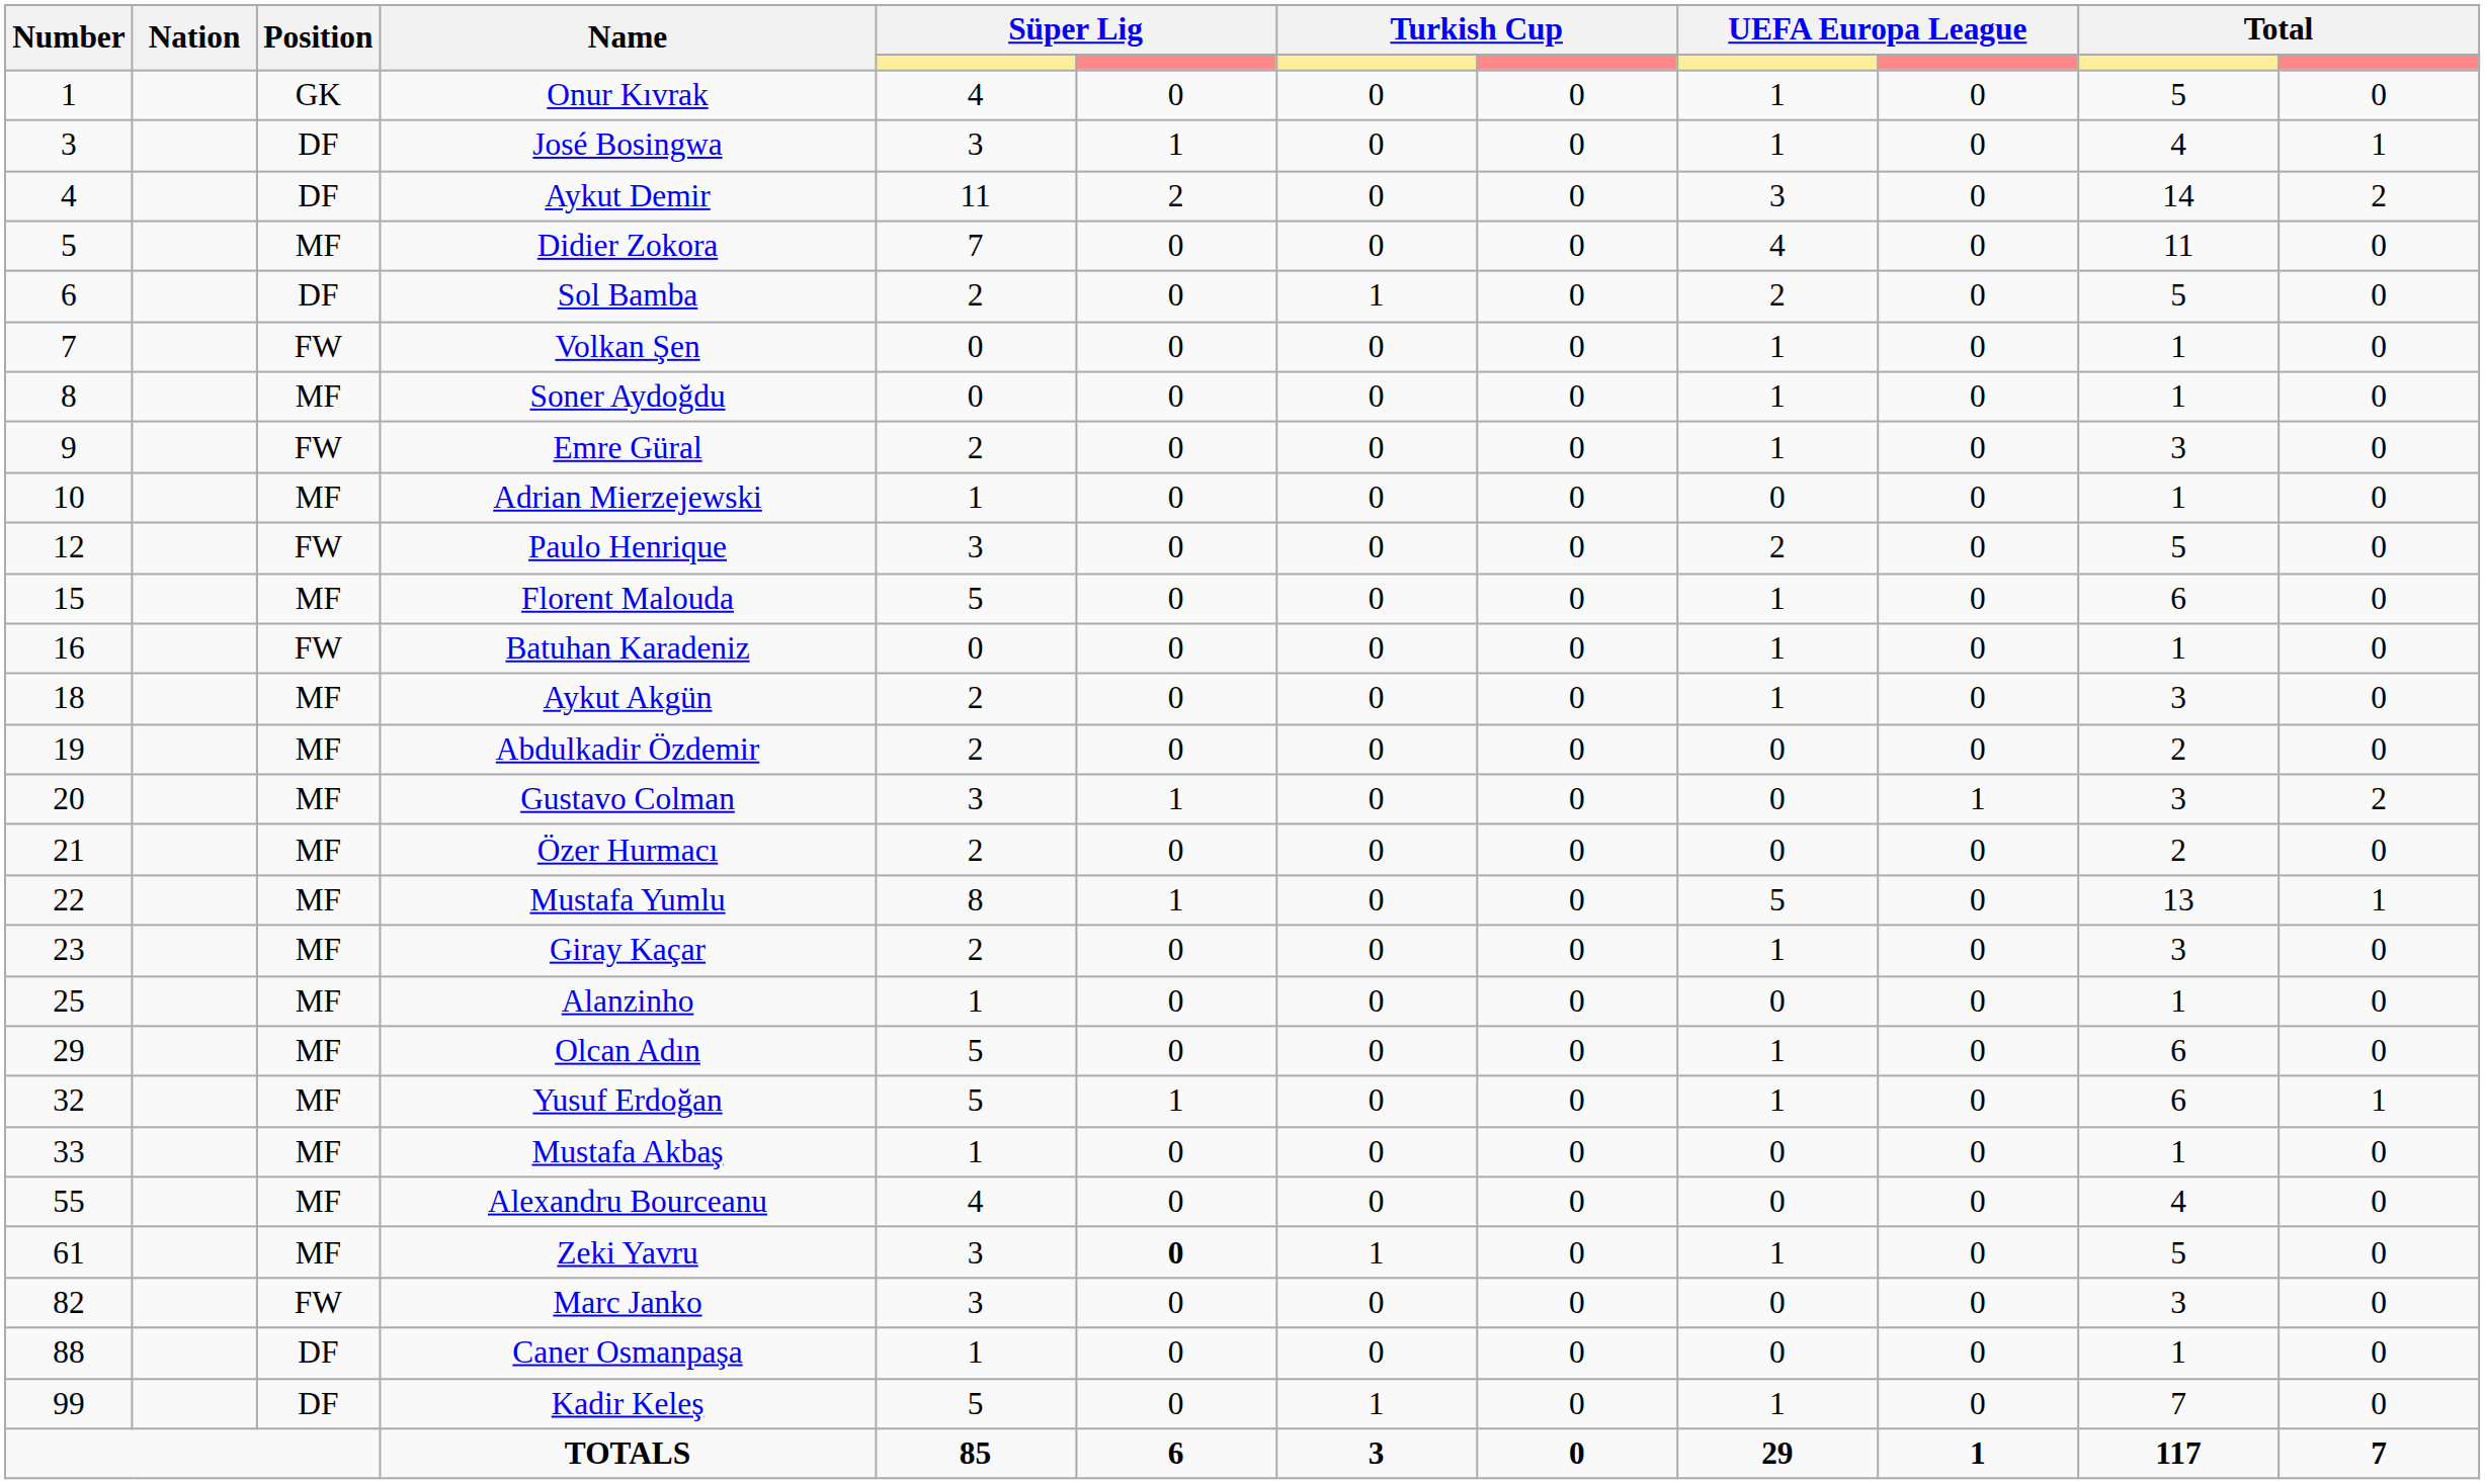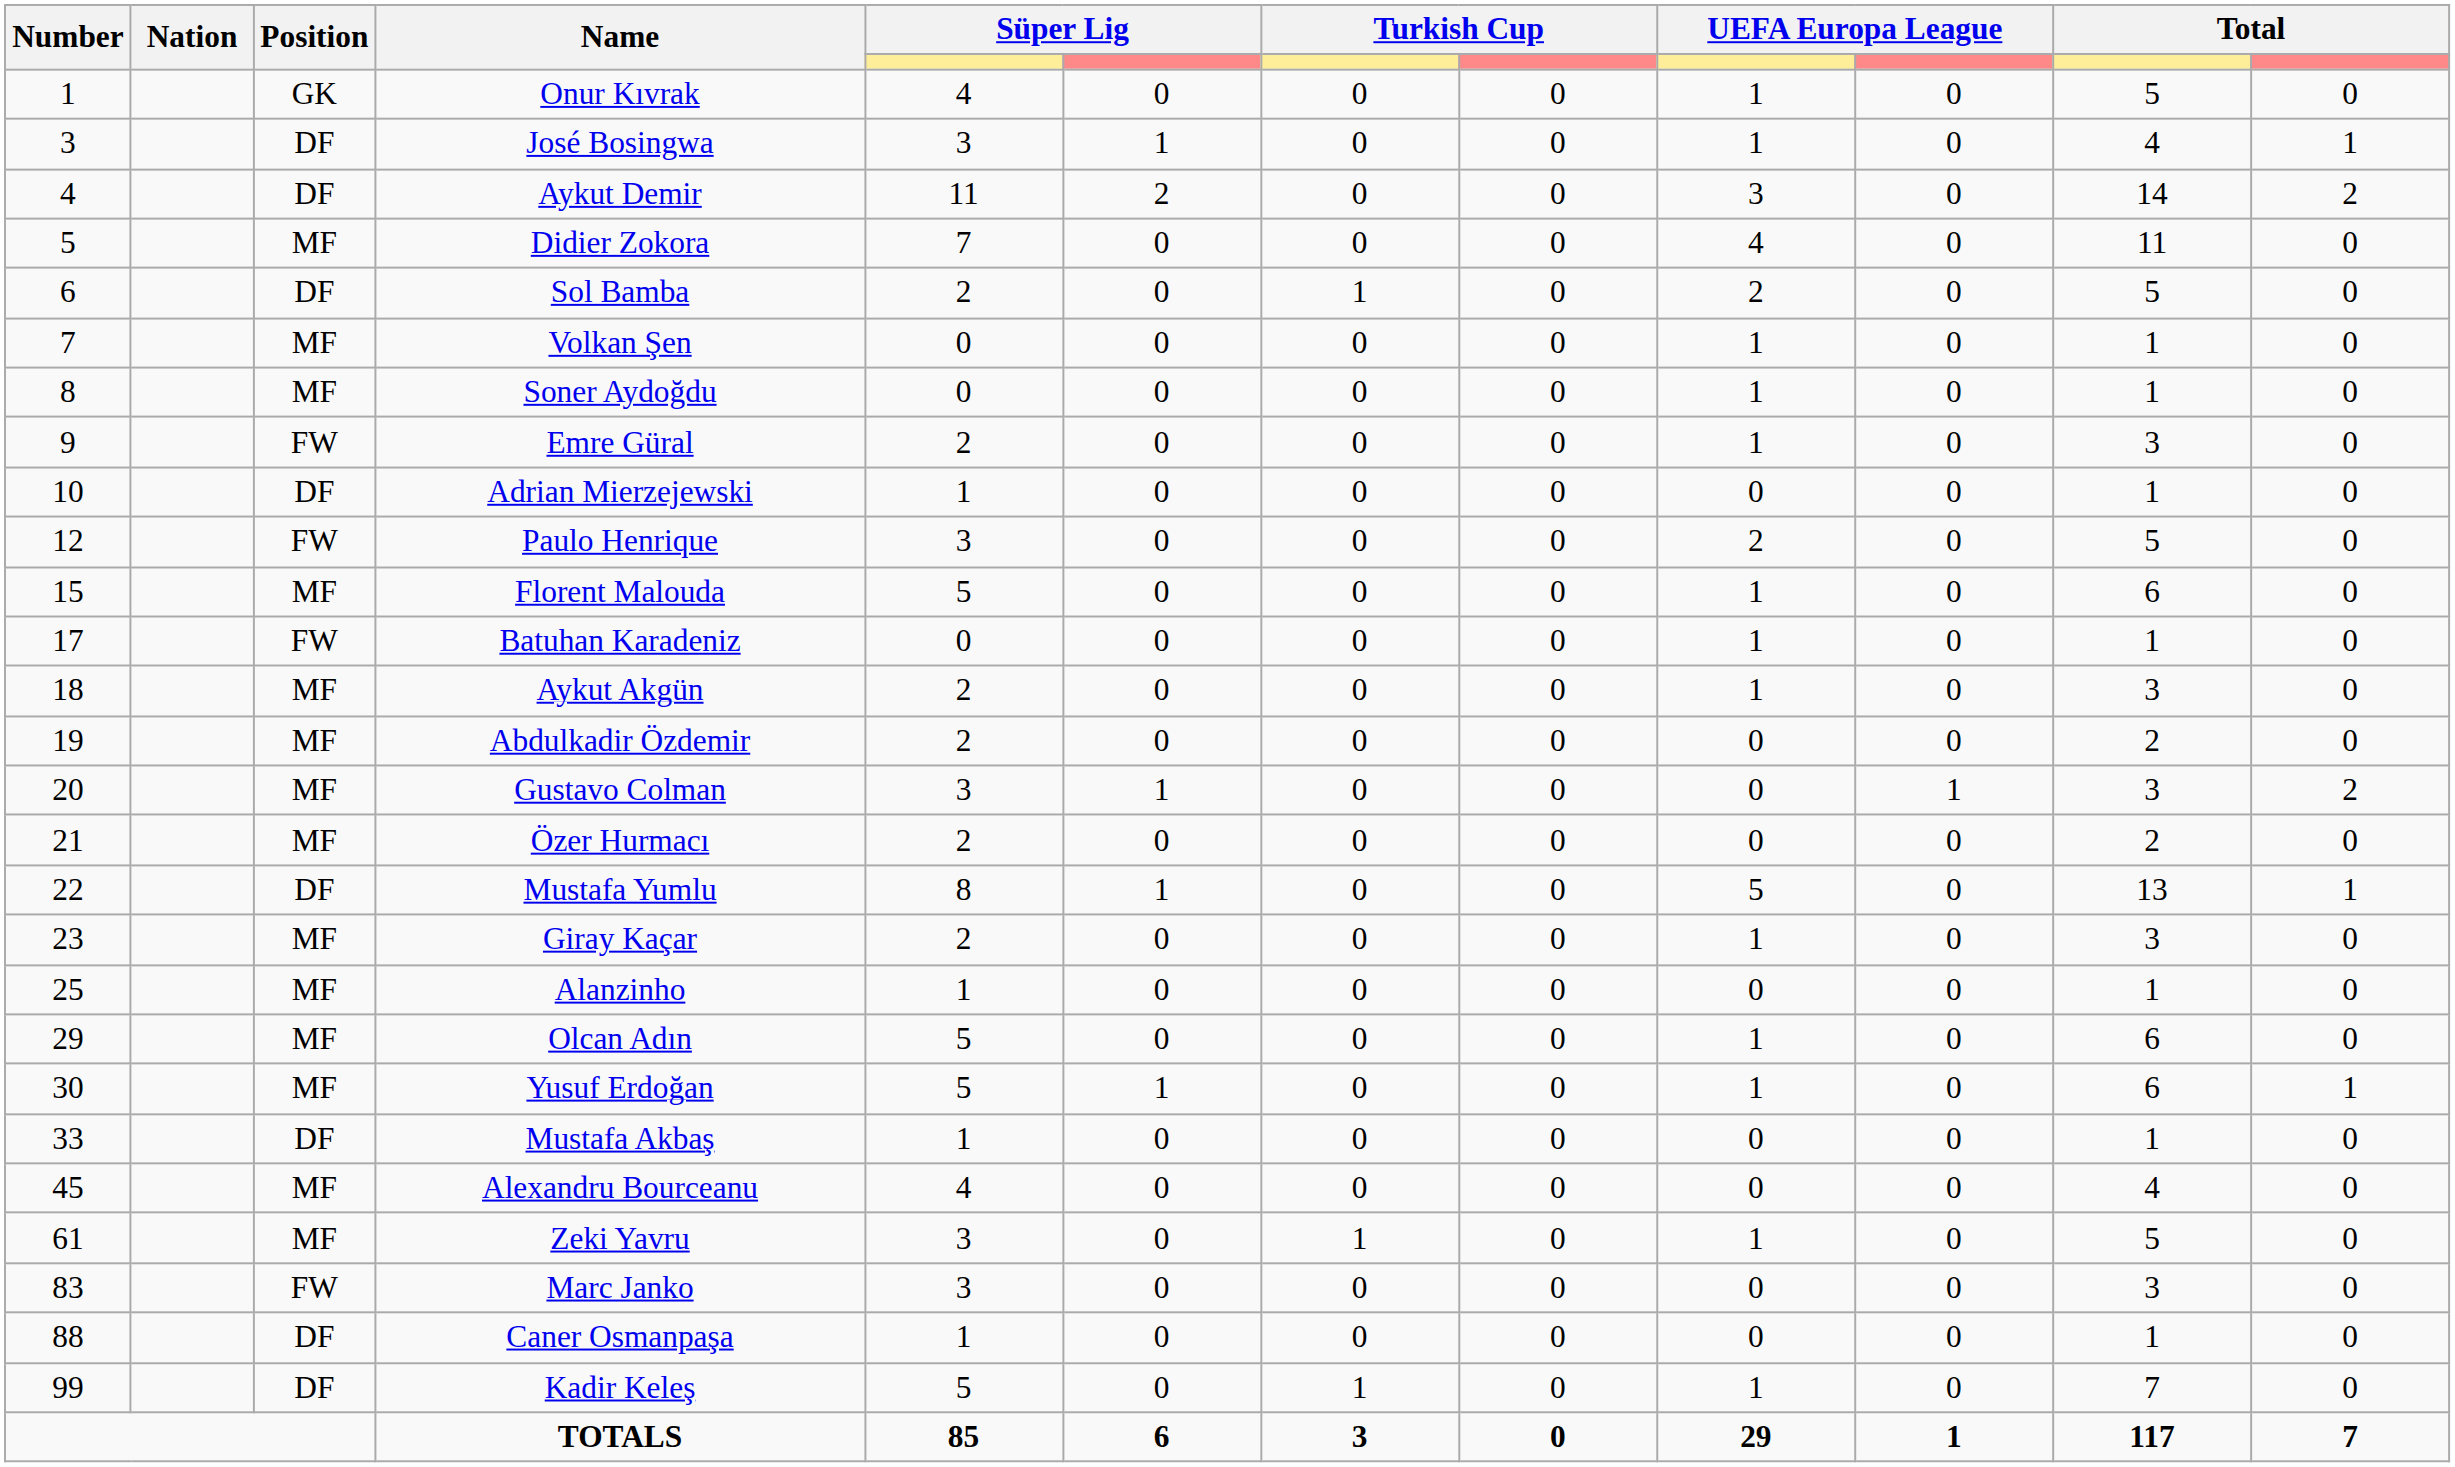Volkan Şen | Position: FW -> MF
Adrian Mierzejewski | Position: MF -> DF
Batuhan Karadeniz | Number: 16 -> 17
Mustafa Yumlu | Position: MF -> DF
Yusuf Erdoğan | Number: 32 -> 30
Mustafa Akbaş | Position: MF -> DF
Alexandru Bourceanu | Number: 55 -> 45
Zeki Yavru | column 6: bold -> normal
Marc Janko | Number: 82 -> 83
